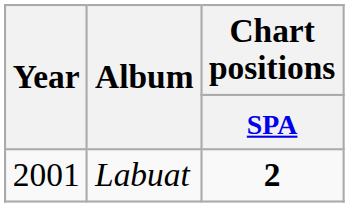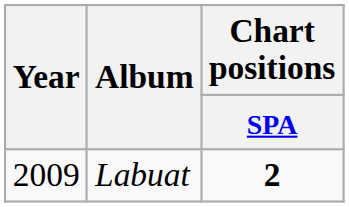Labuat | Year: 2001 -> 2009
